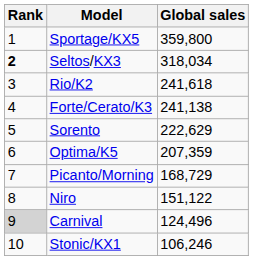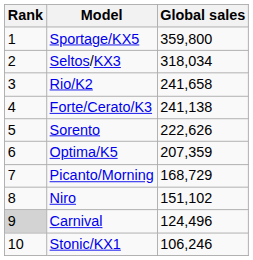Seltos/KX3 | Rank: bold -> normal
Rio/K2 | Global sales: 241,618 -> 241,658
Sorento | Global sales: 222,629 -> 222,626
Niro | Global sales: 151,122 -> 151,102
